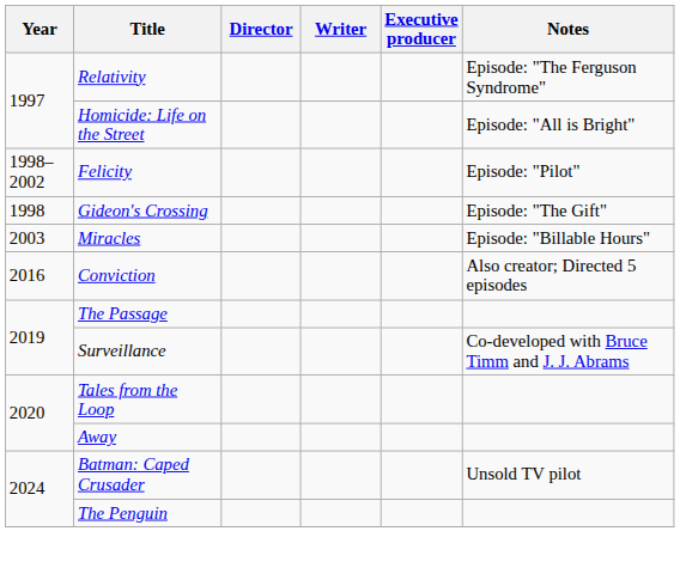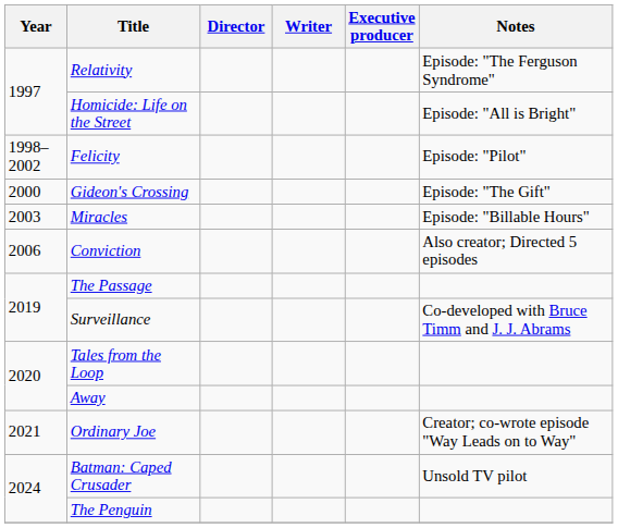Gideon's Crossing | Year: 1998 -> 2000
Conviction | Year: 2016 -> 2006
+ row: 2021 | Ordinary Joe | Creator; co-wrote episode "Way Leads on to Way"
